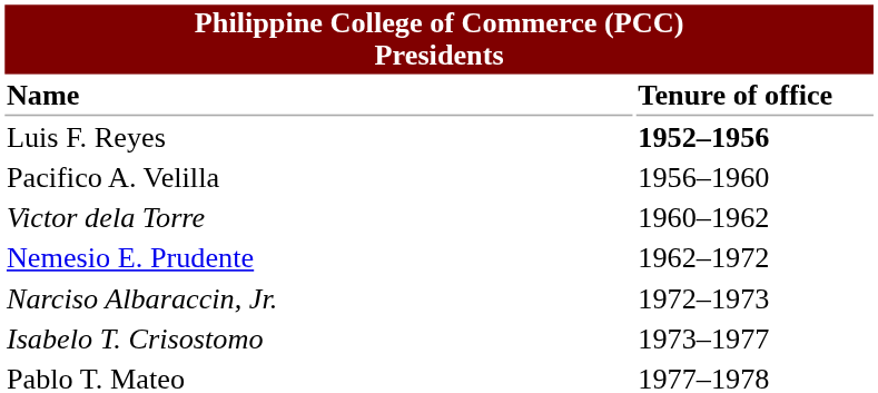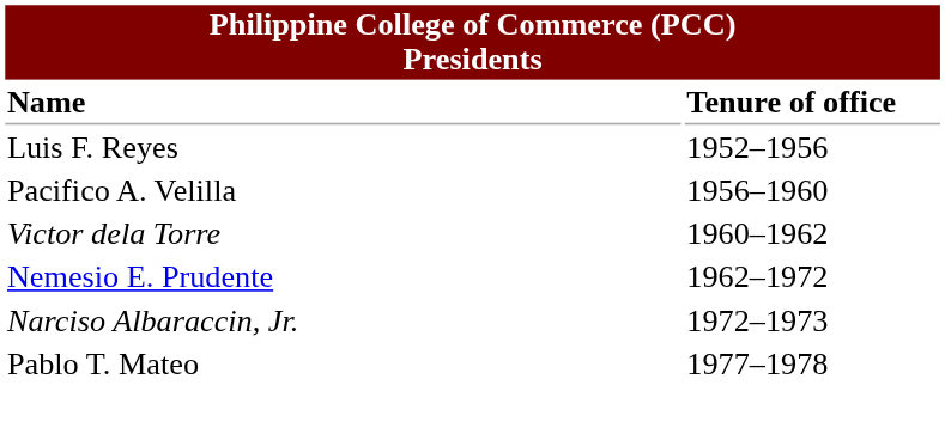Luis F. Reyes | Tenure of office: bold -> normal
- row: Isabelo T. Crisostomo | 1973–1977
